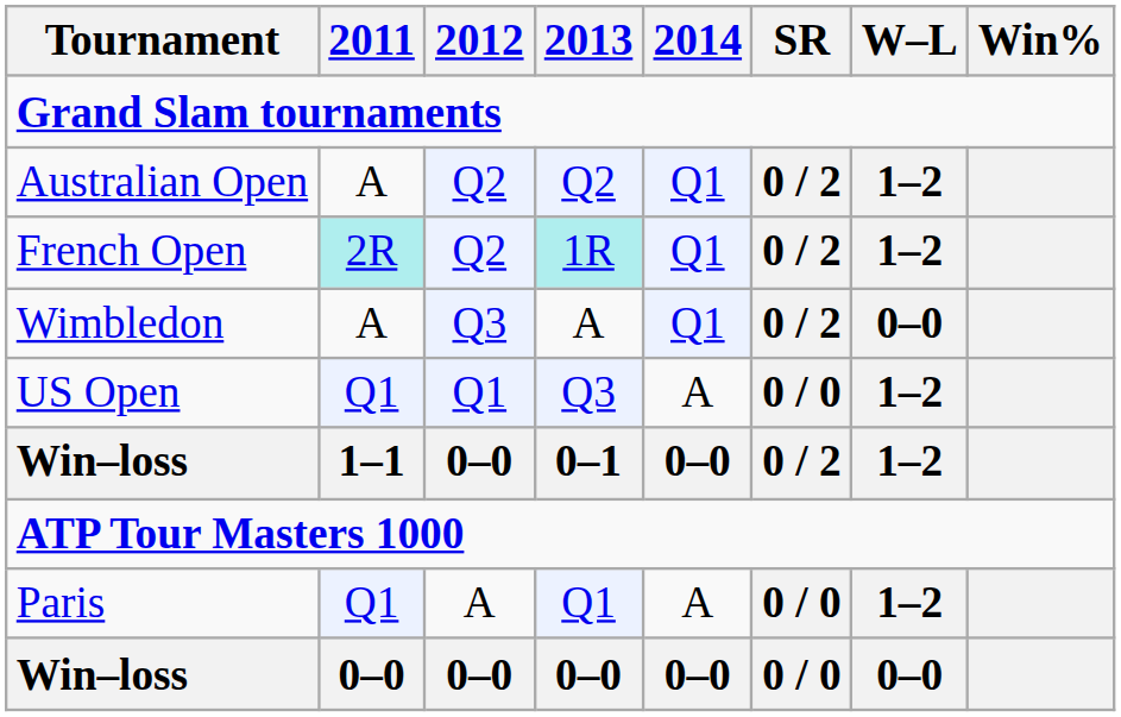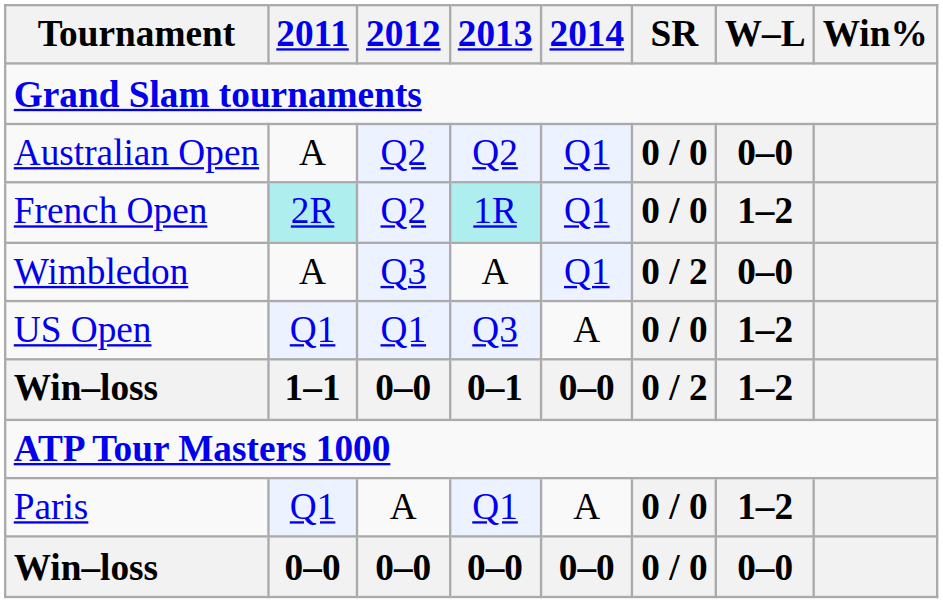Australian Open | SR: 0 / 2 -> 0 / 0
Australian Open | W–L: 1–2 -> 0–0
French Open | SR: 0 / 2 -> 0 / 0
